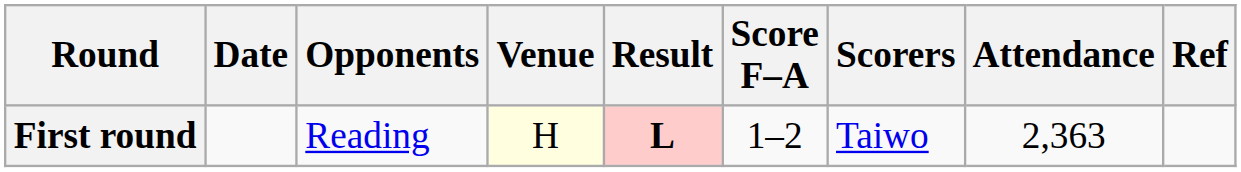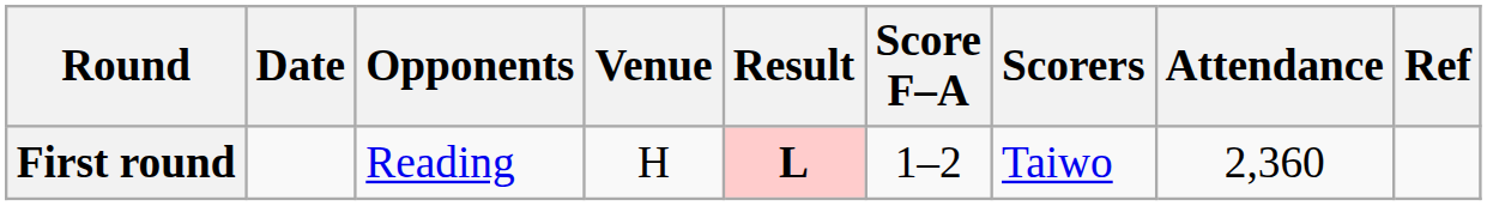First round | Venue: lightyellow background -> no background
First round | Attendance: 2,363 -> 2,360
